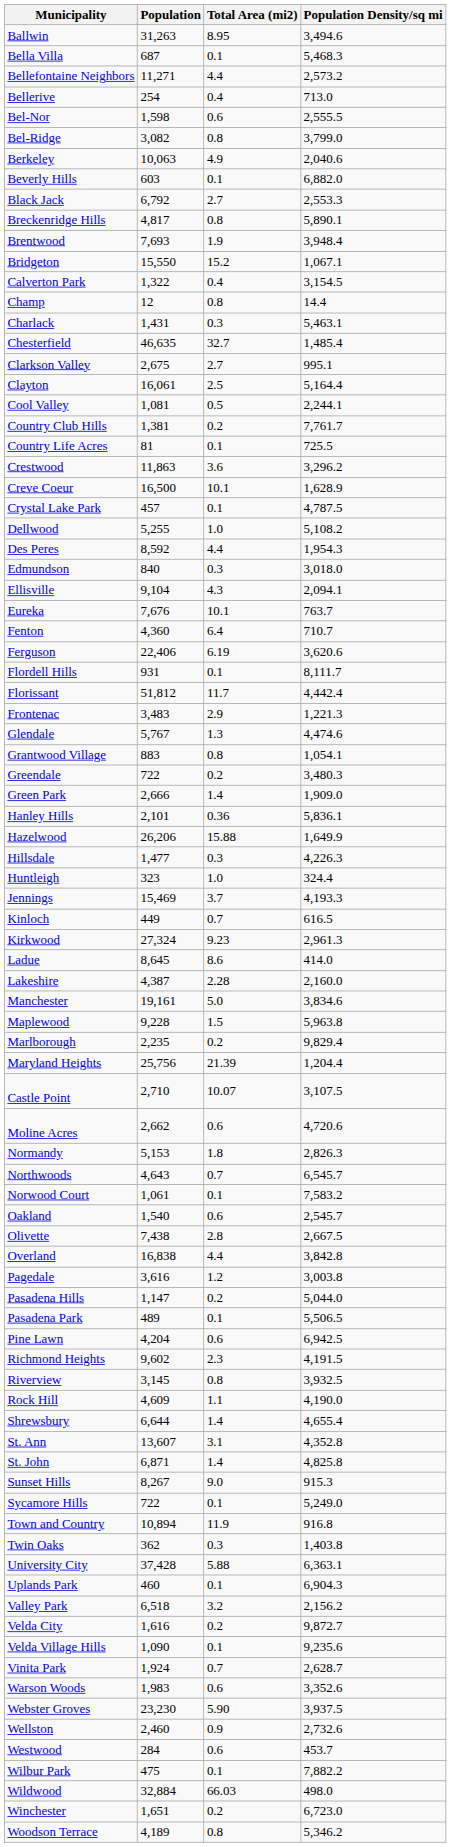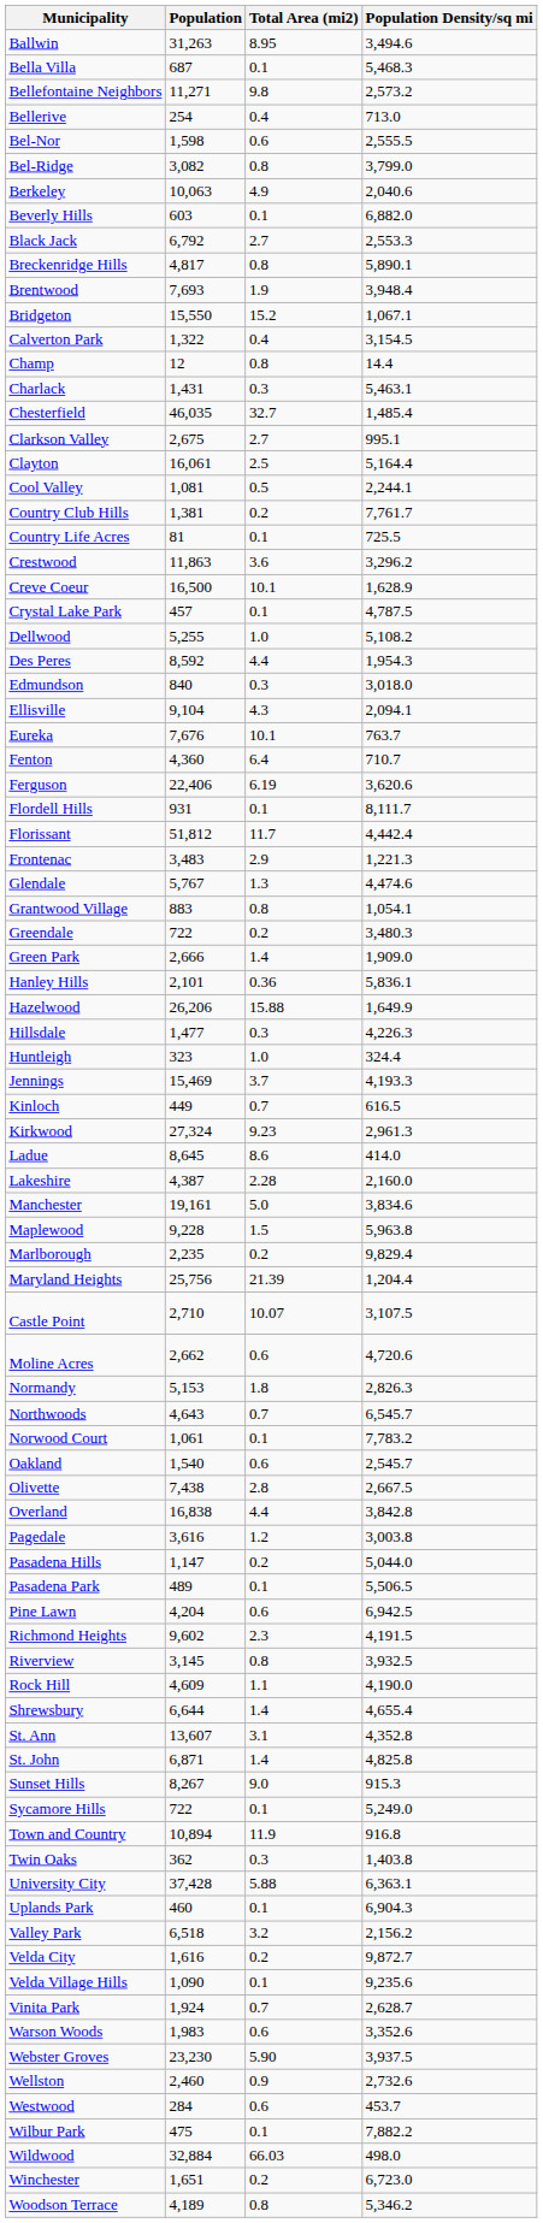Bellefontaine Neighbors | Total Area (mi2): 4.4 -> 9.8
Chesterfield | Population: 46,635 -> 46,035
Norwood Court | Population Density/sq mi: 7,583.2 -> 7,783.2
